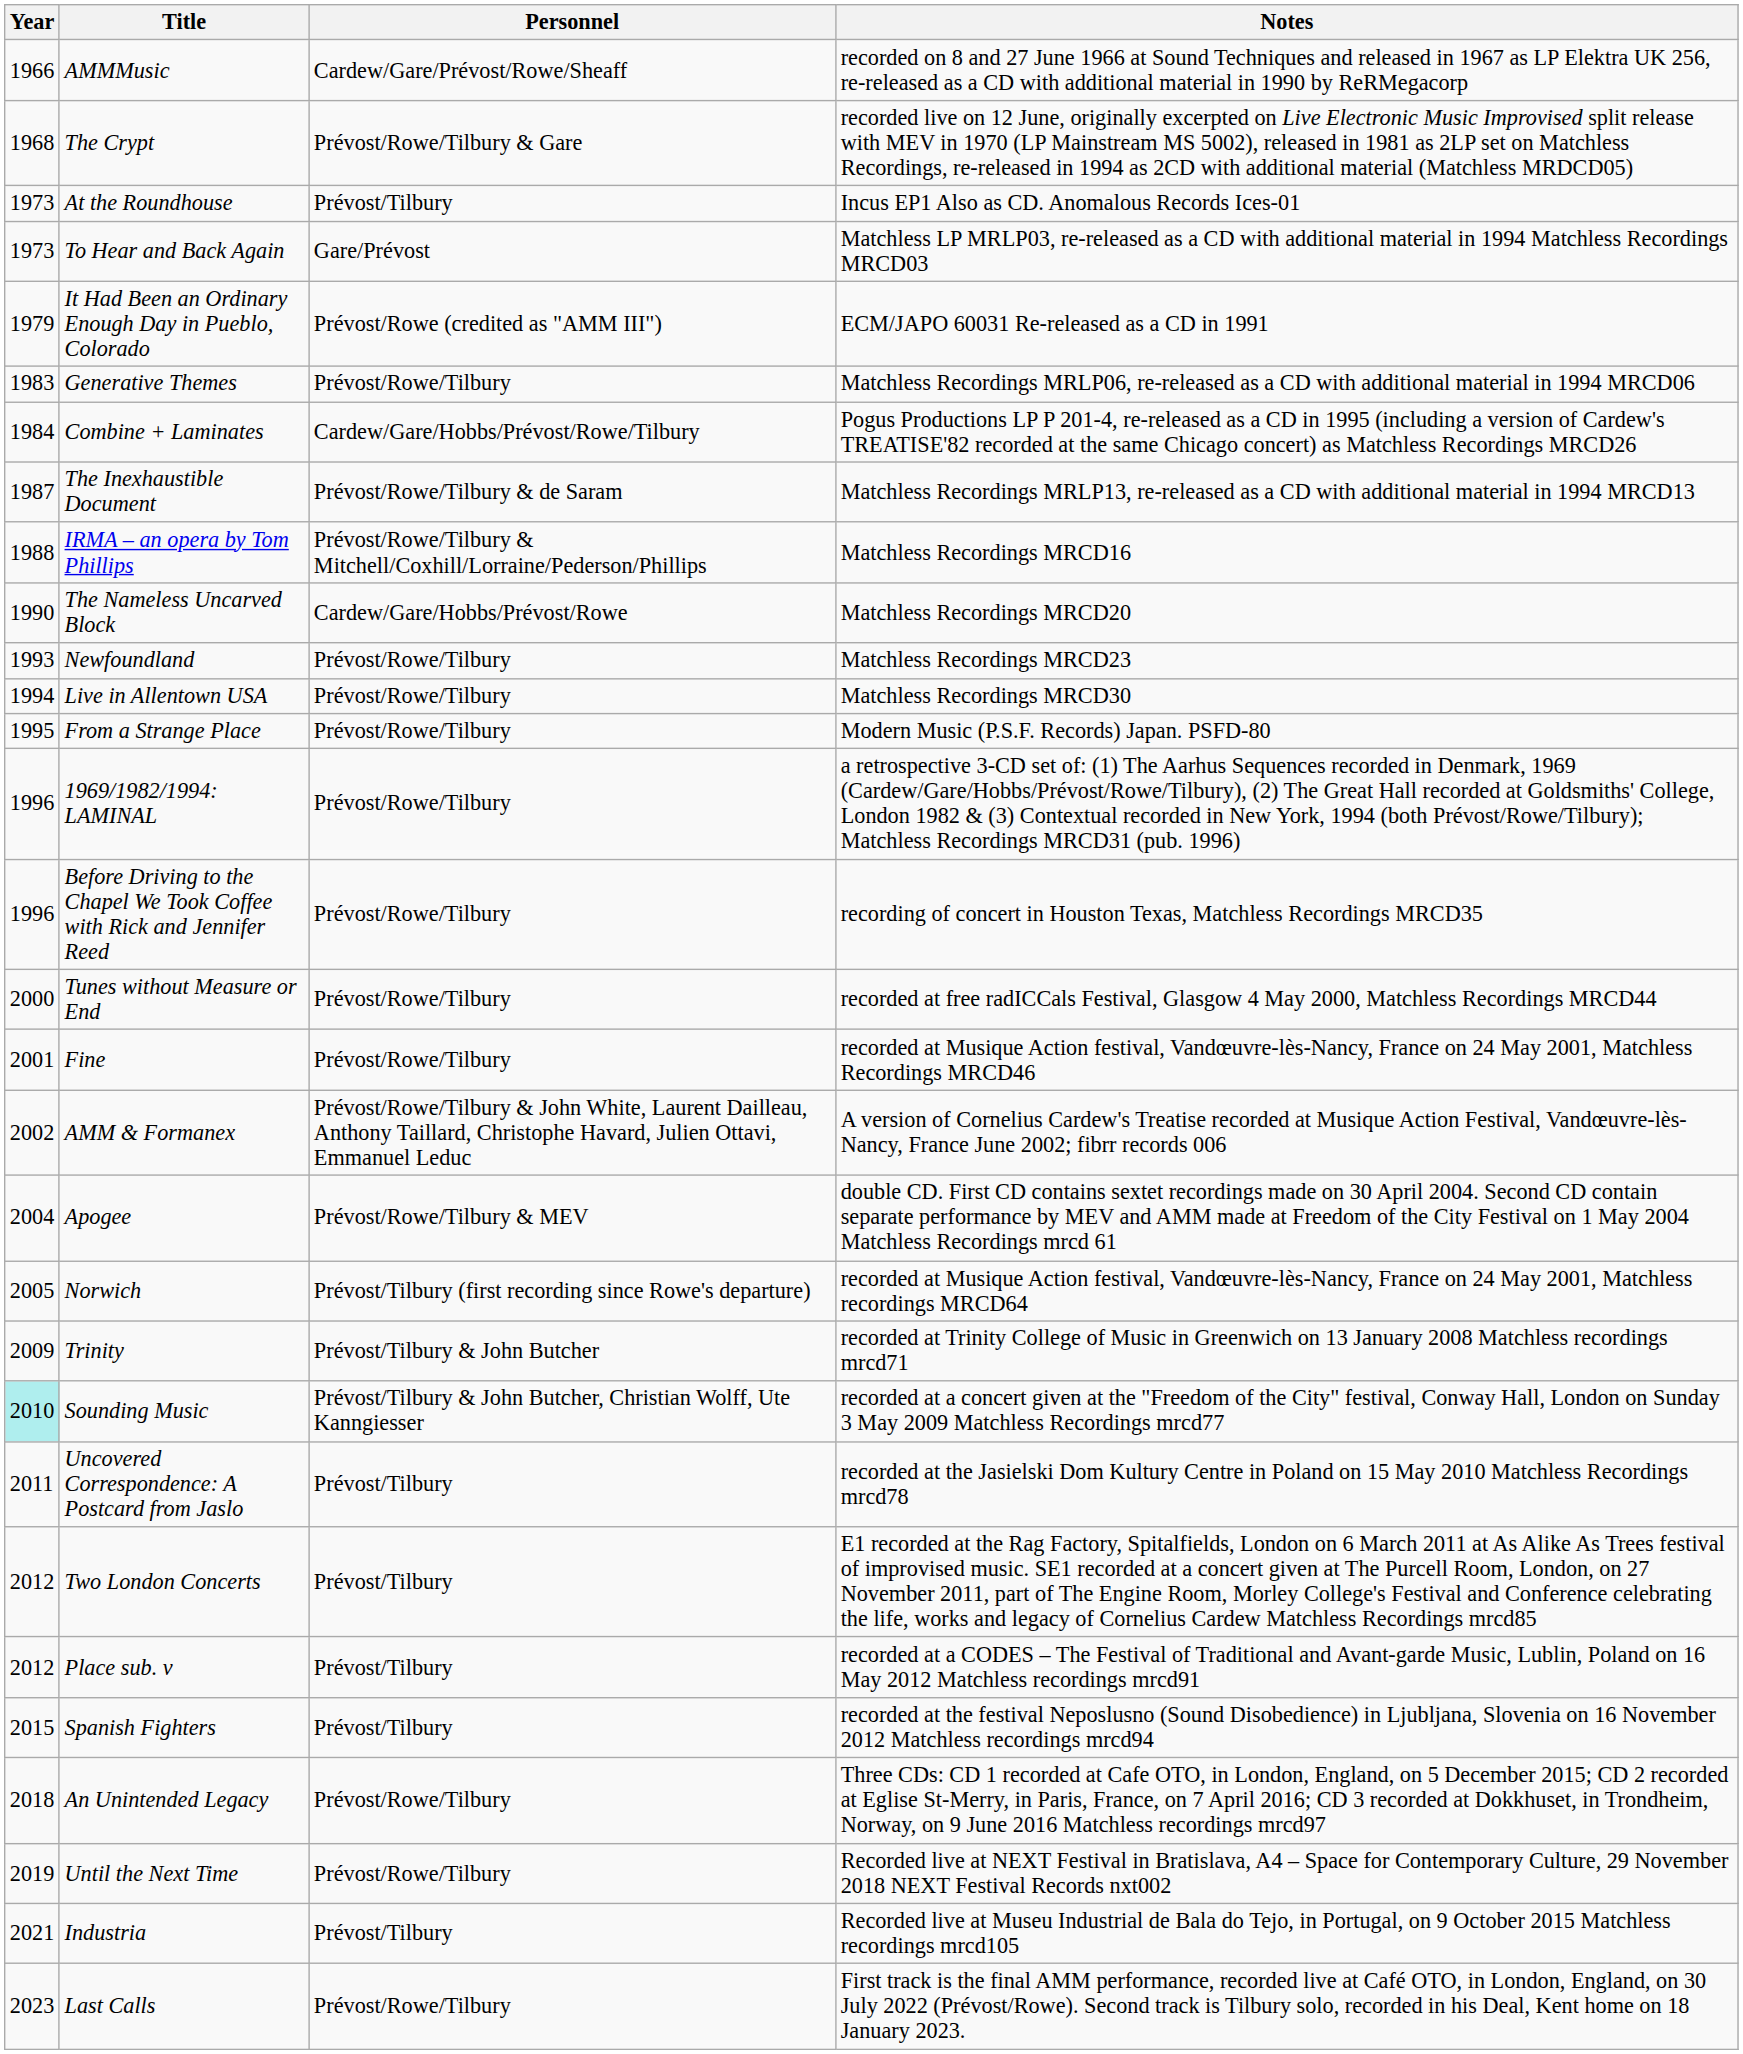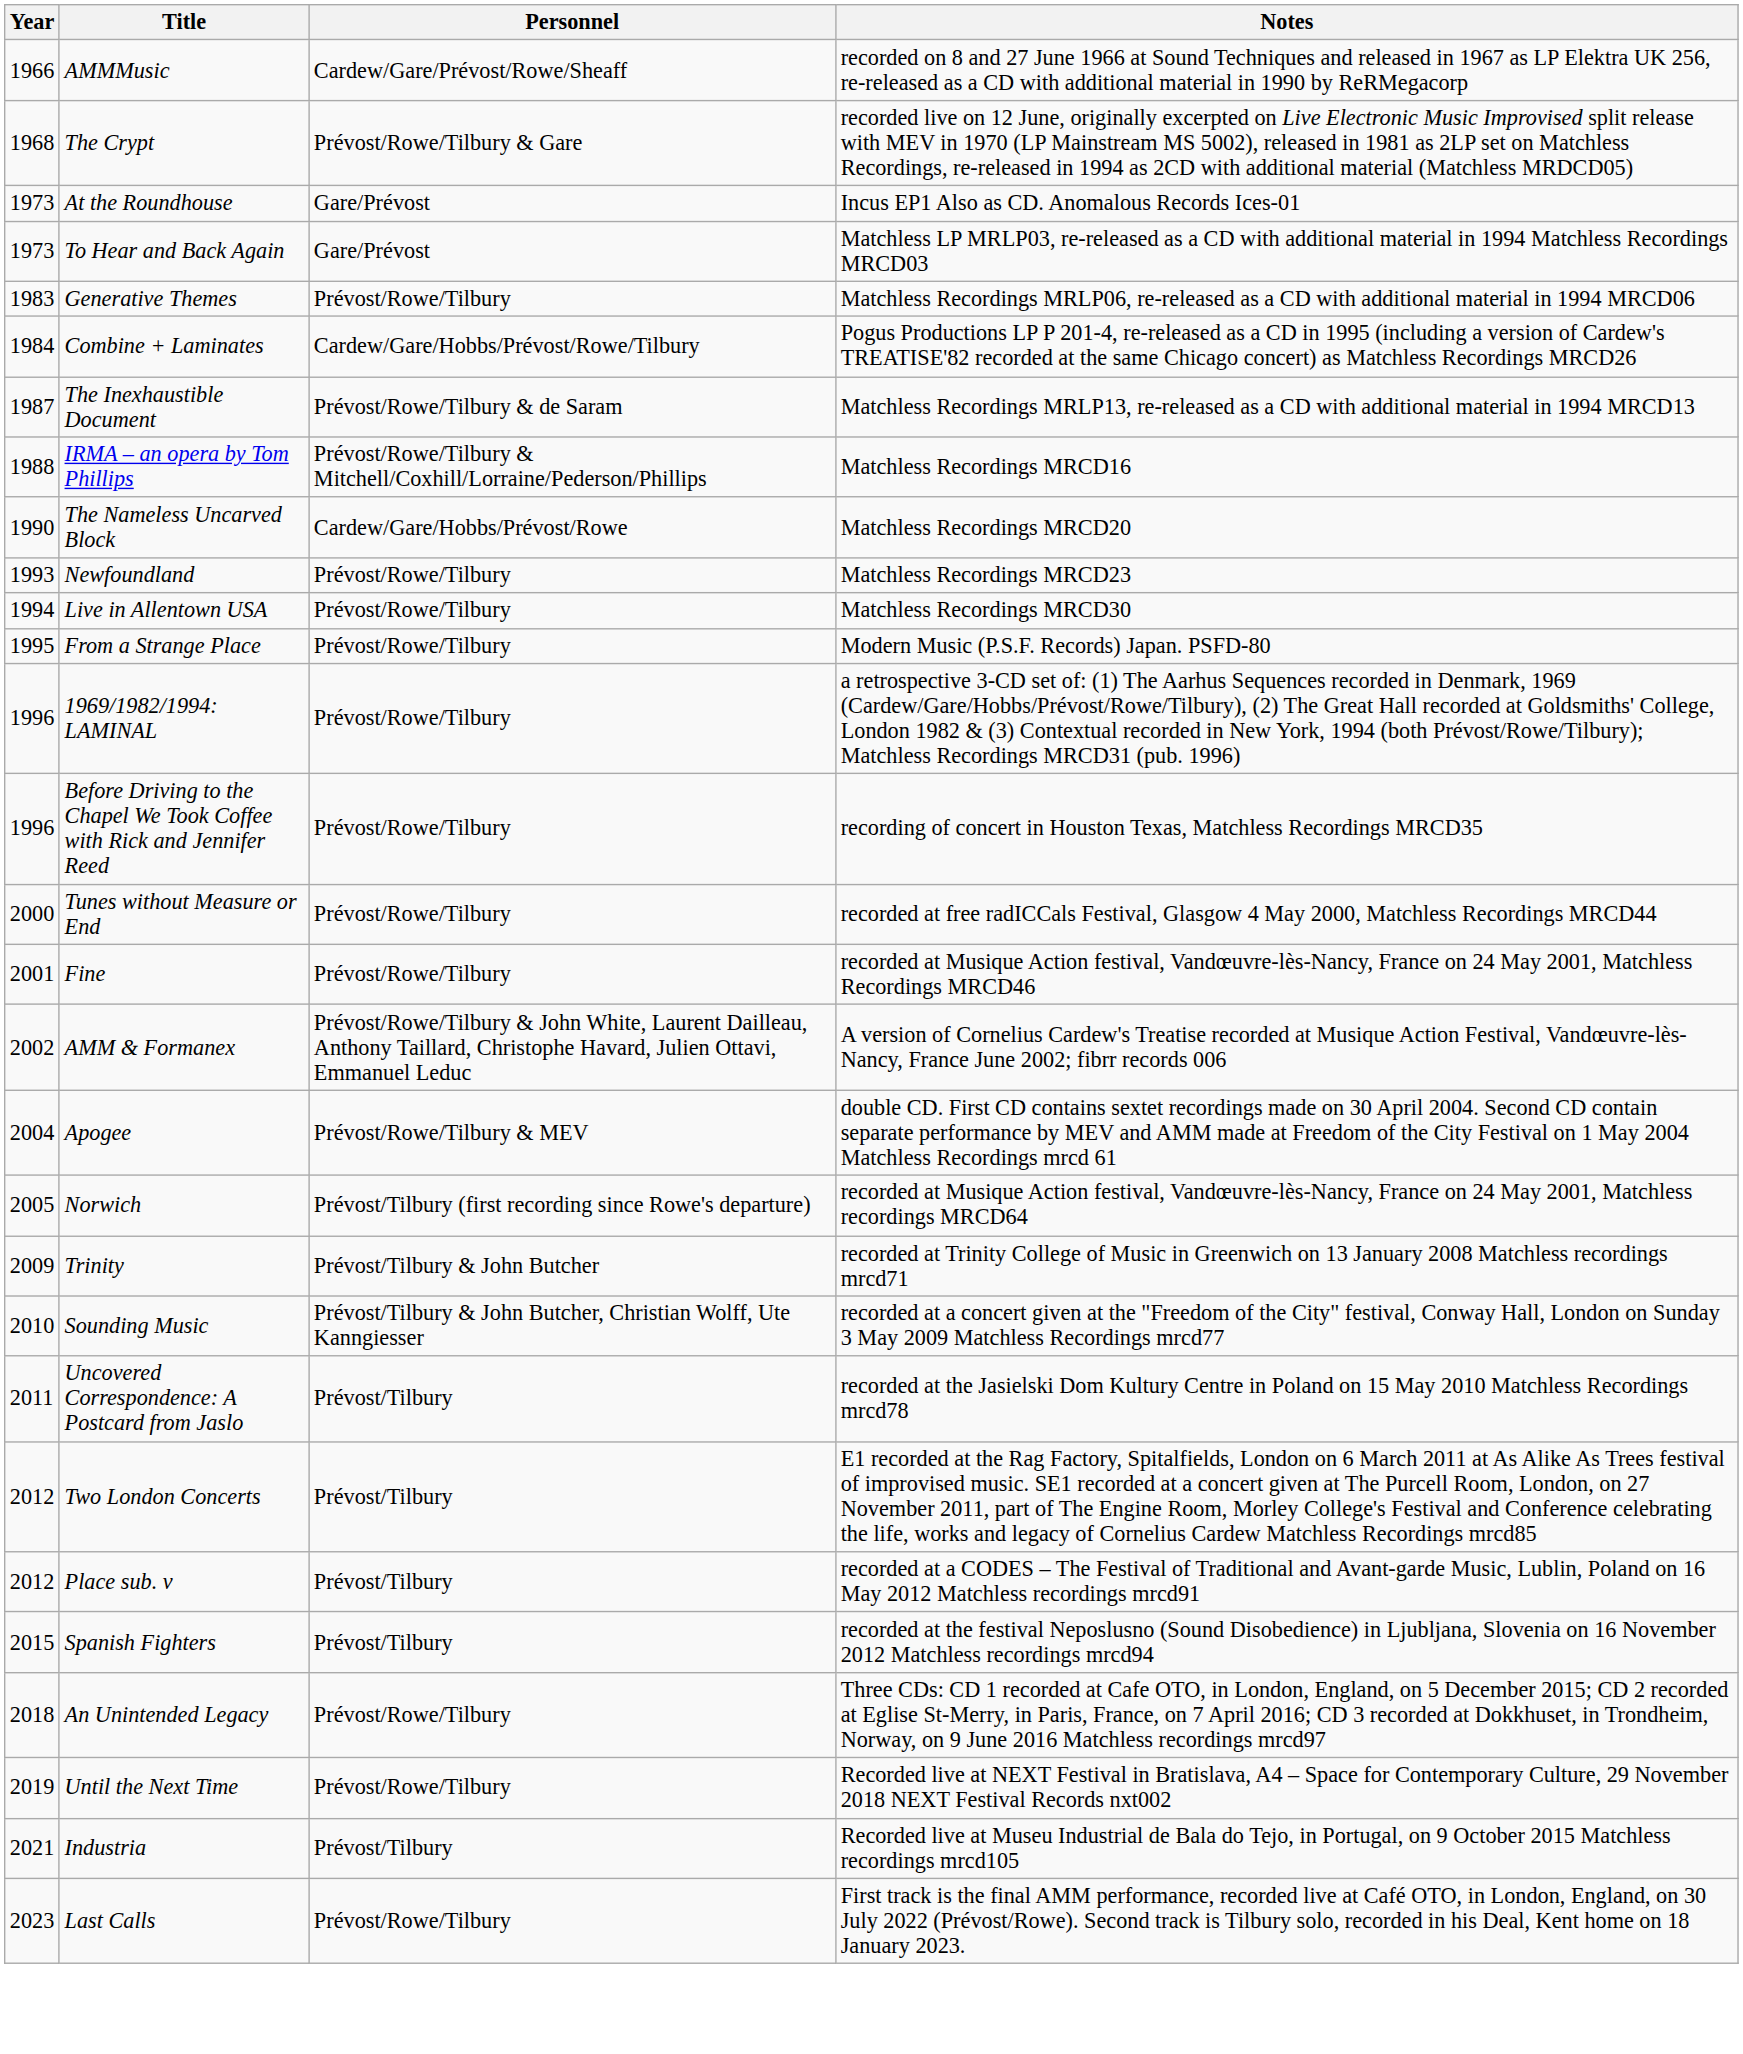At the Roundhouse | Personnel: Prévost/Tilbury -> Gare/Prévost
- row: 1979 | It Had Been an Ordinary Enough Day in Pueblo, Colorado | Prévost/Rowe (credited as "AMM III") | ECM/JAPO 60031 Re-released as a CD in 1991
Sounding Music | Year: paleturquoise background -> no background
